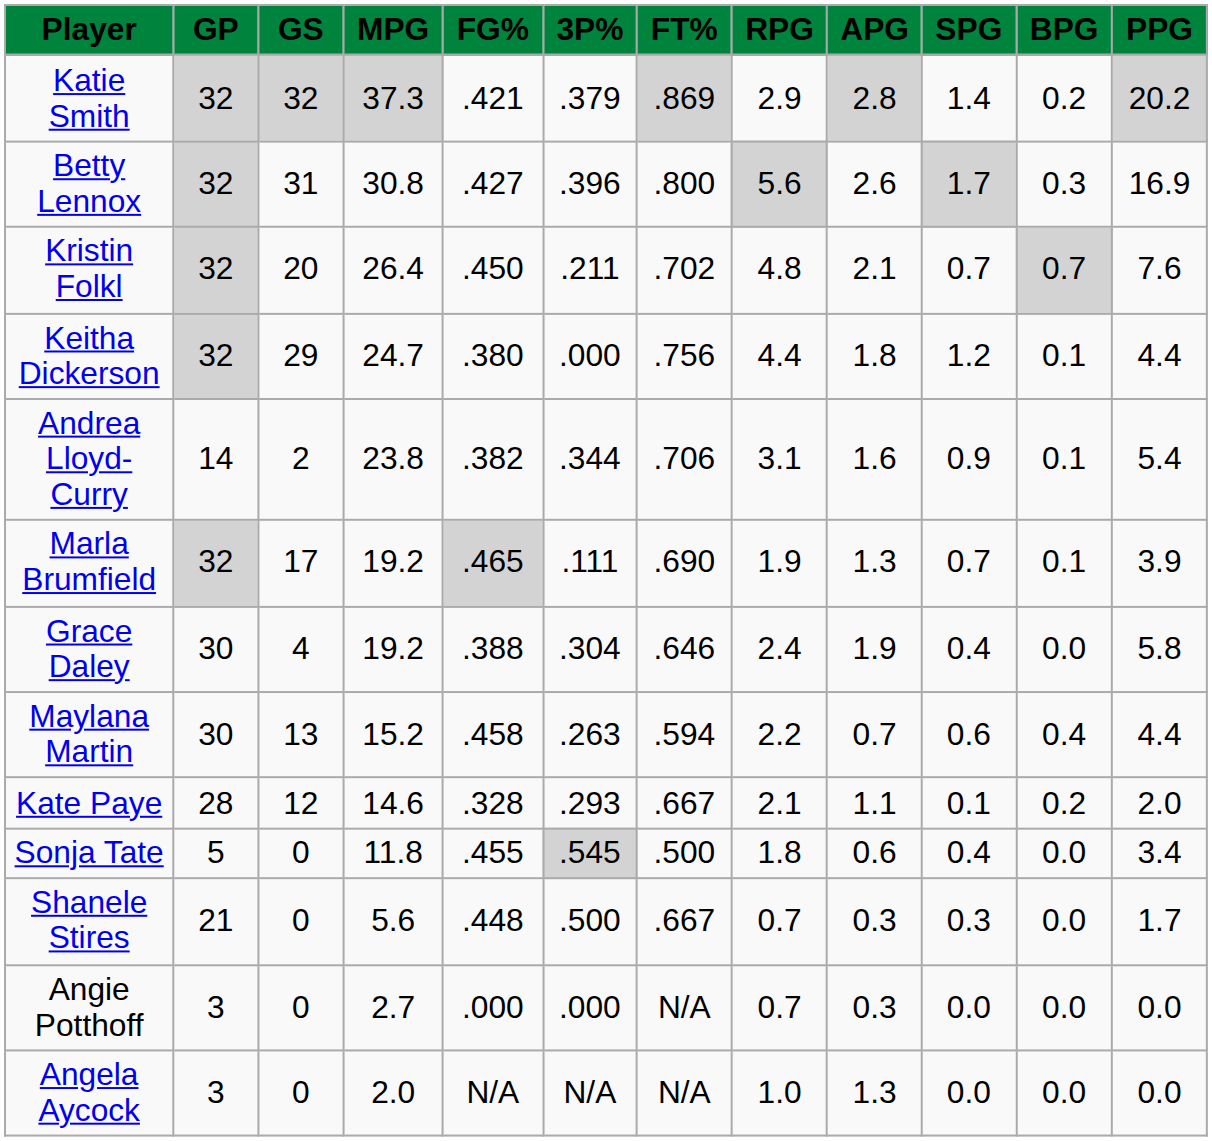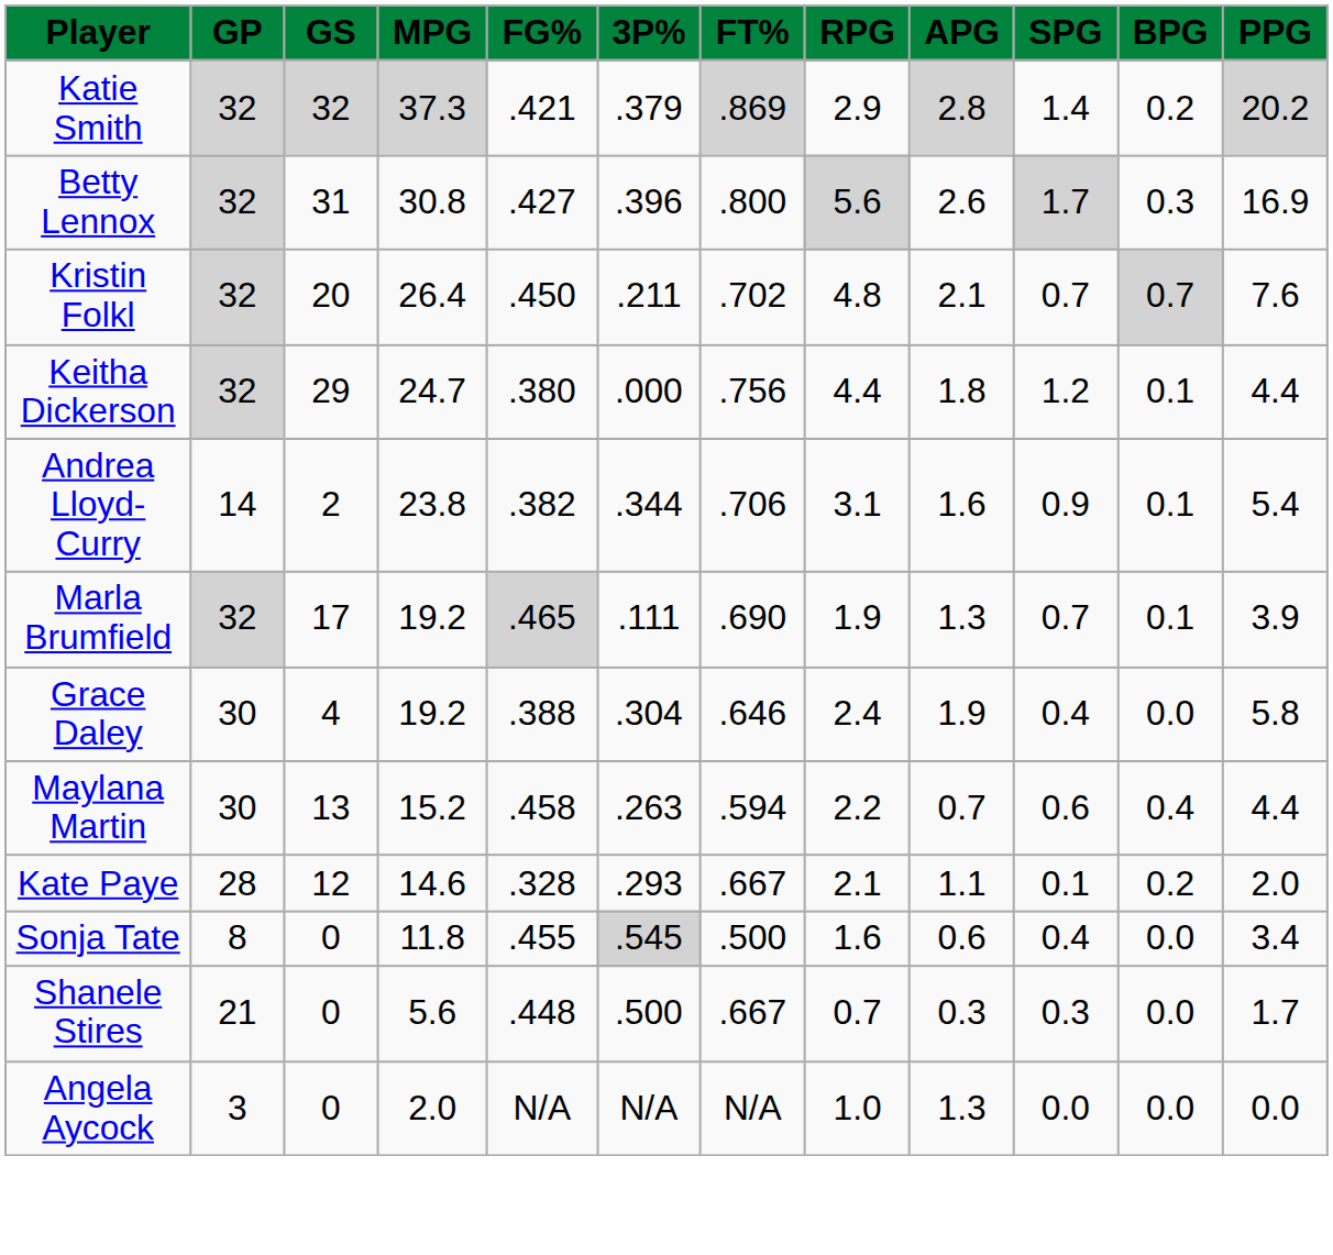Sonja Tate | GP: 5 -> 8
Sonja Tate | RPG: 1.8 -> 1.6
- row: Angie Potthoff | 3 | 0 | 2.7 | .000 | .000 | N/A | 0.7 | 0.3 | 0.0 | 0.0 | 0.0
